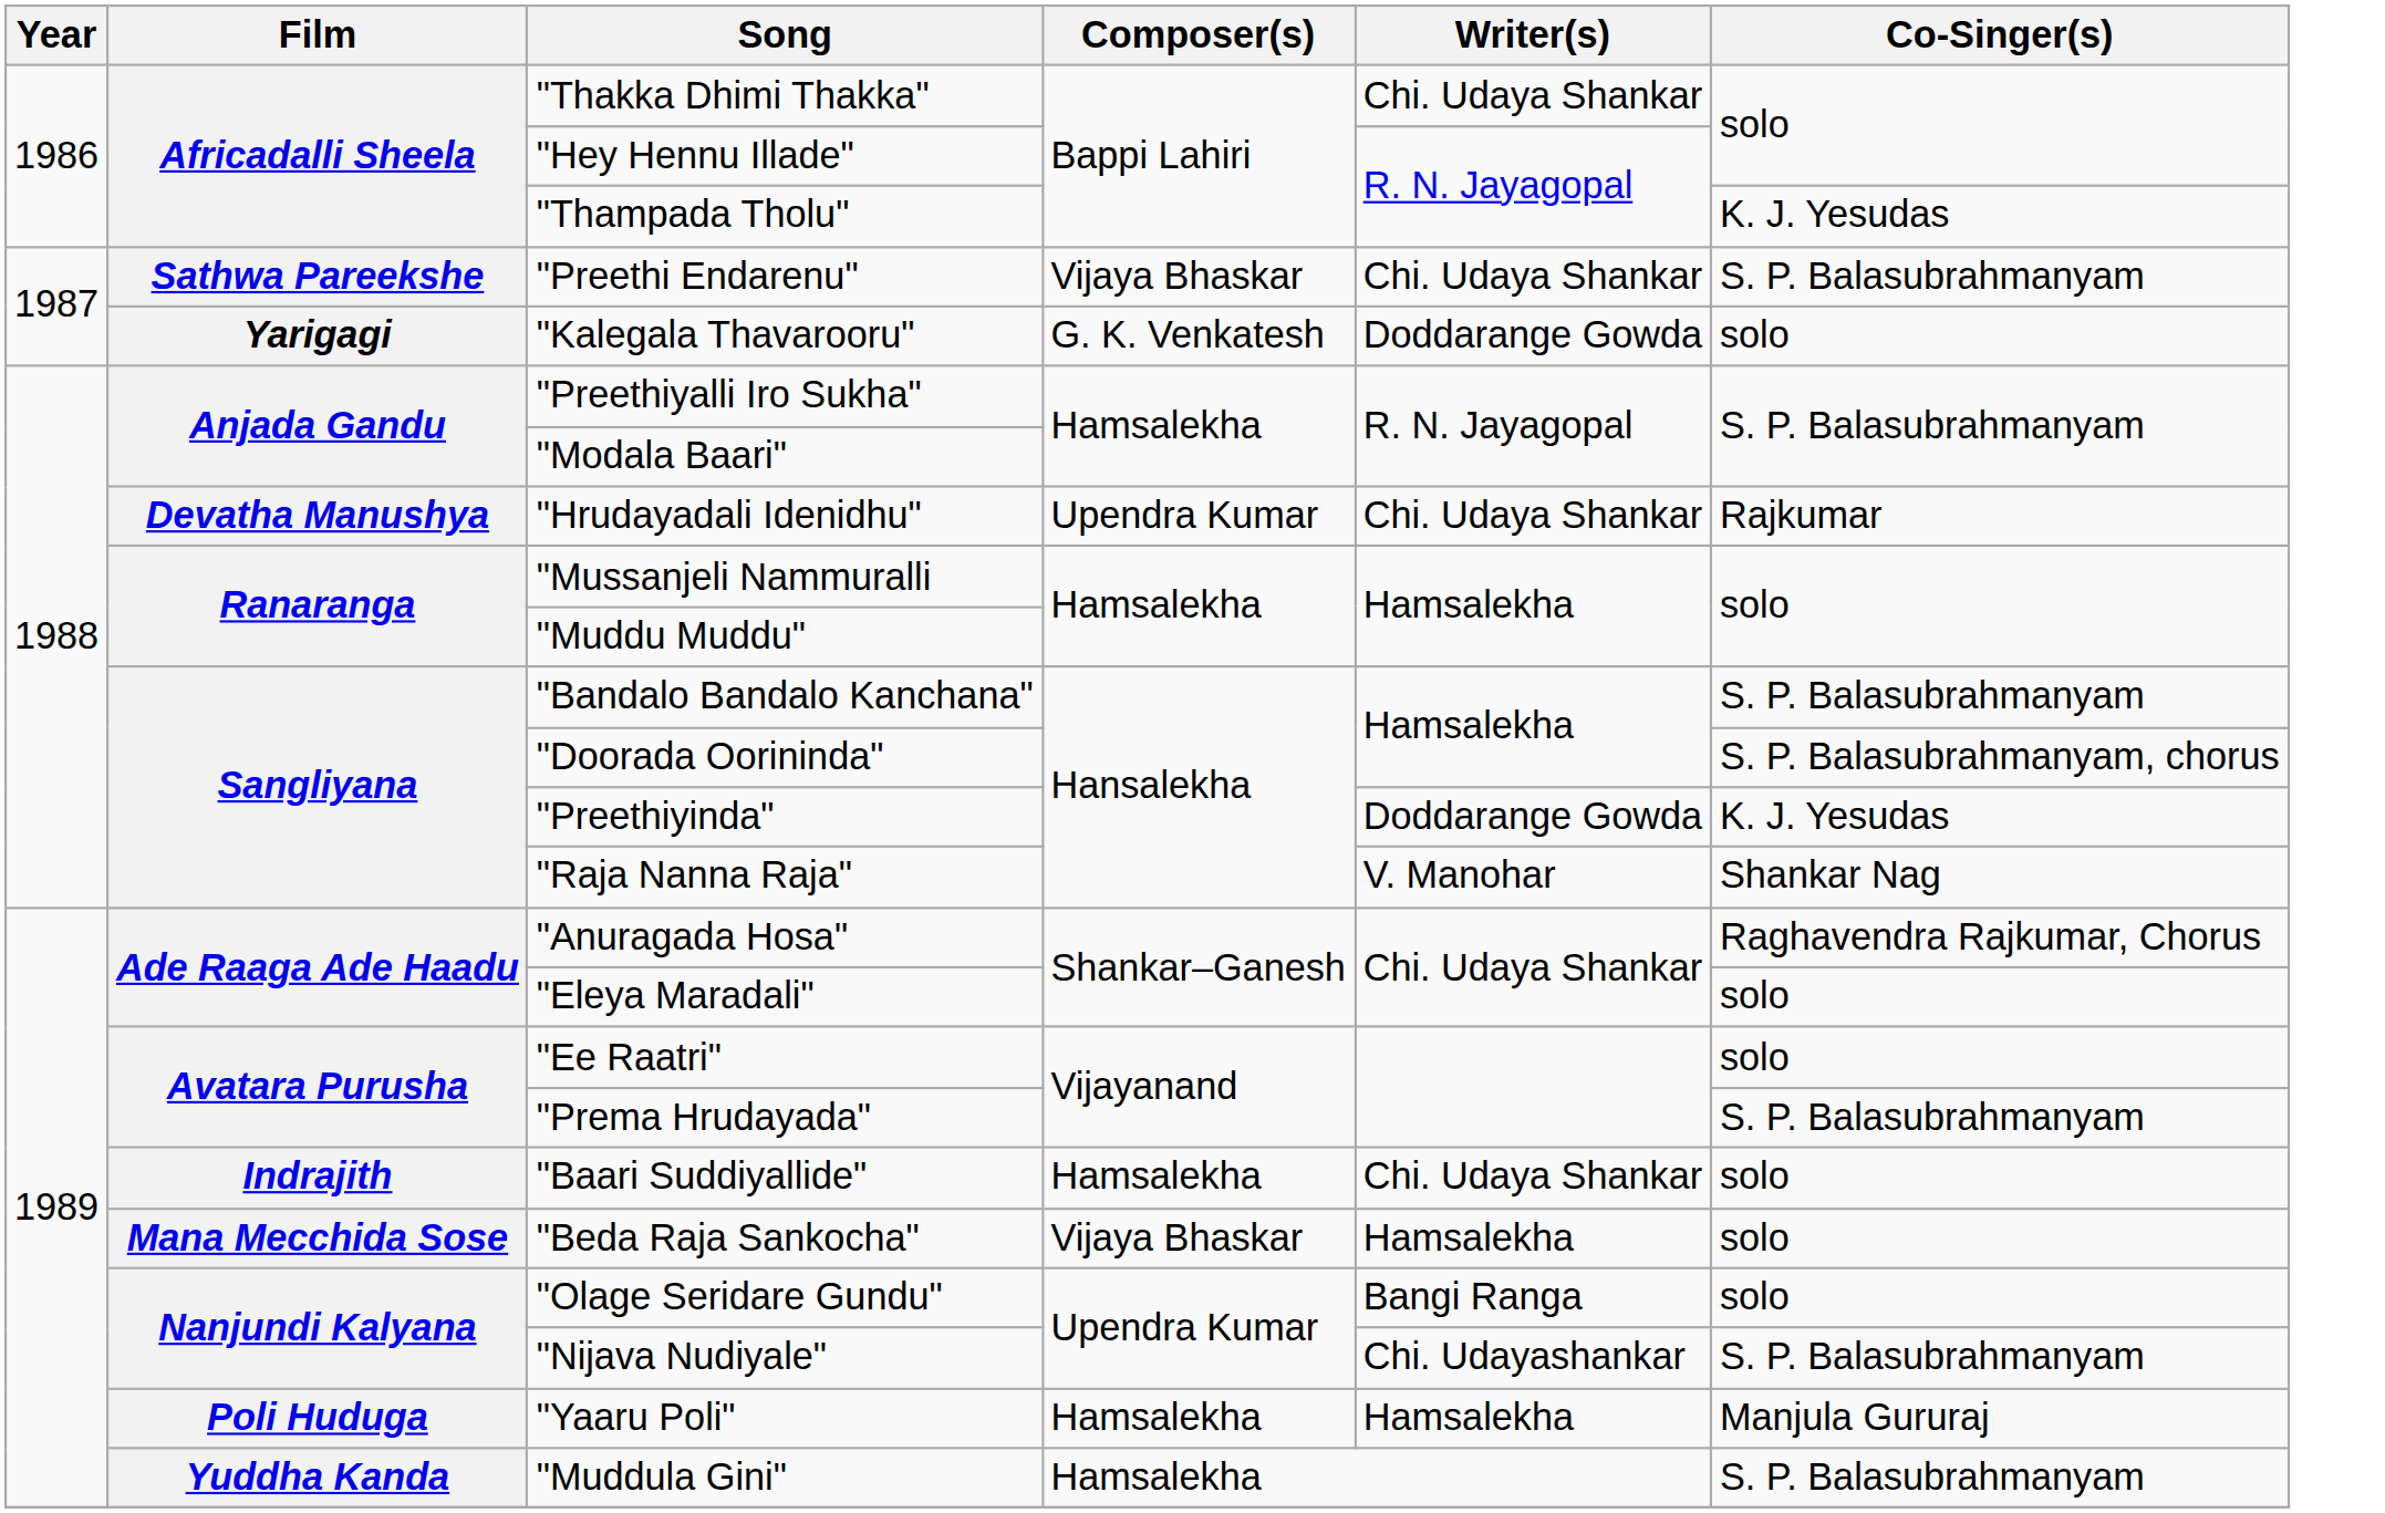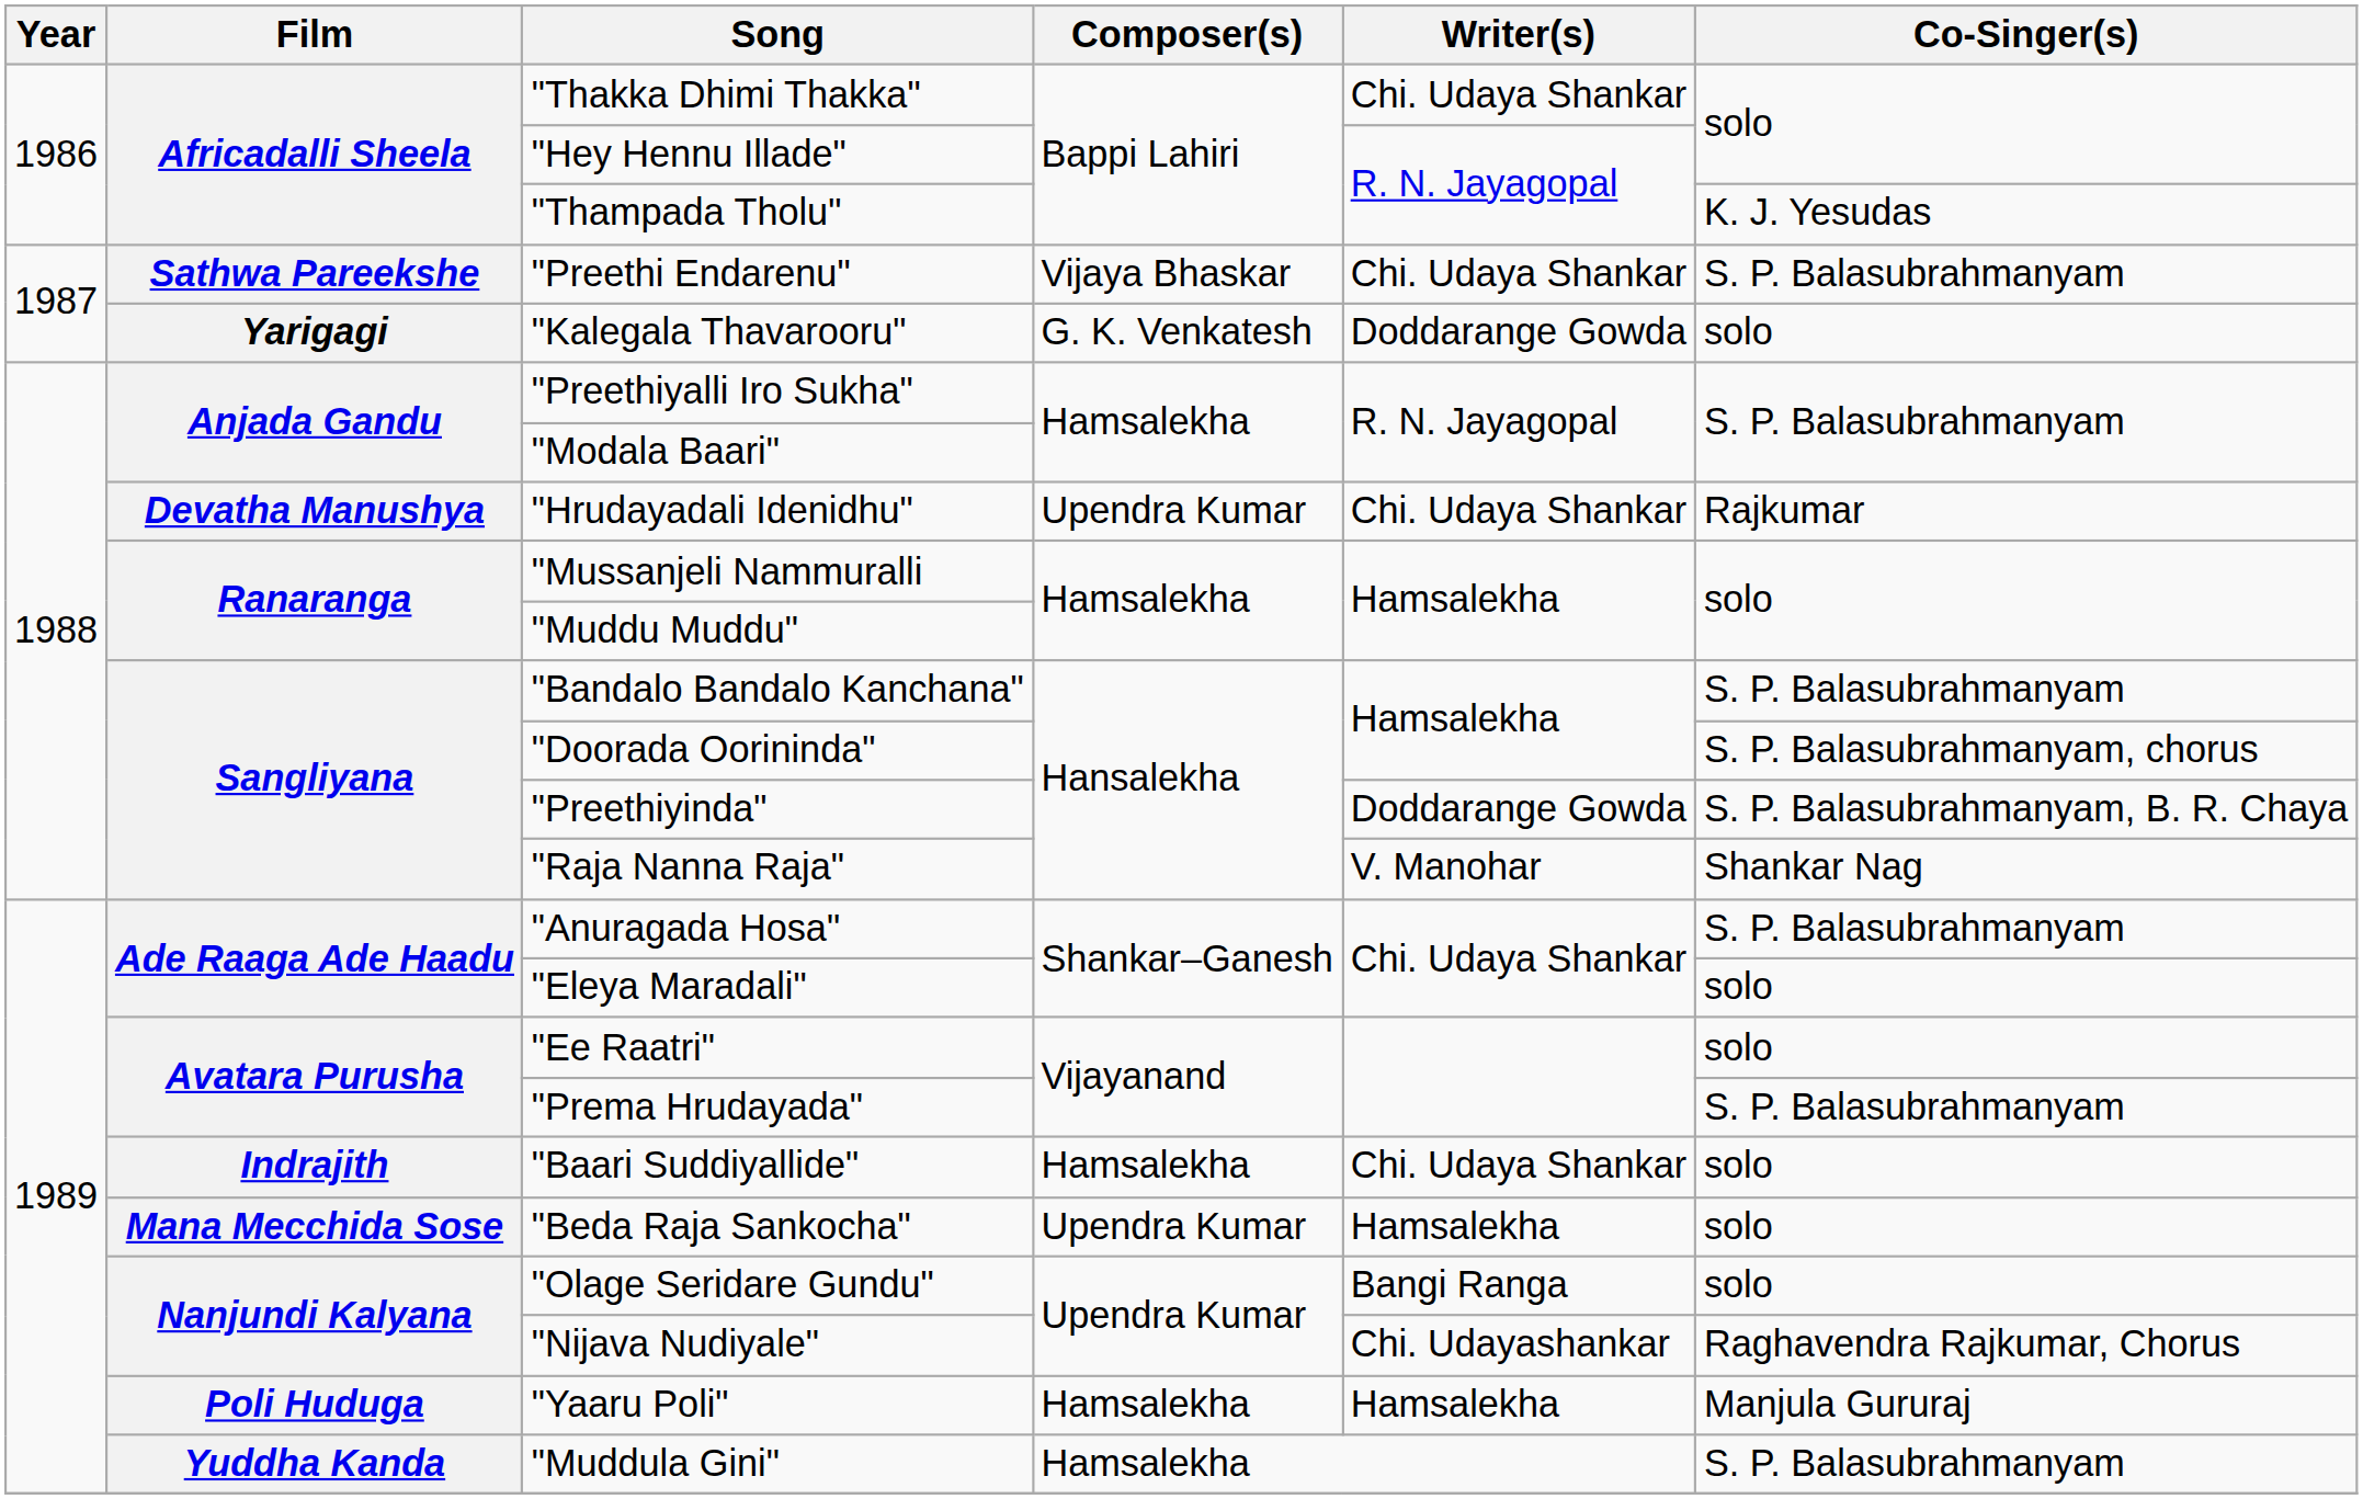"Preethiyinda" | Co-Singer(s): K. J. Yesudas -> S. P. Balasubrahmanyam, B. R. Chaya
"Anuragada Hosa" | Co-Singer(s): Raghavendra Rajkumar, Chorus -> S. P. Balasubrahmanyam
"Beda Raja Sankocha" | Composer(s): Vijaya Bhaskar -> Upendra Kumar
"Nijava Nudiyale" | Co-Singer(s): S. P. Balasubrahmanyam -> Raghavendra Rajkumar, Chorus
